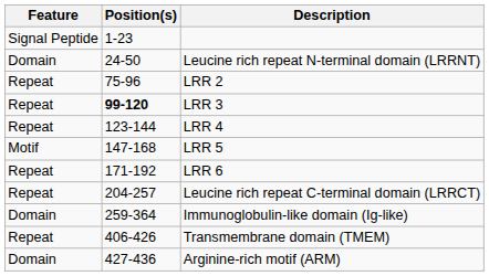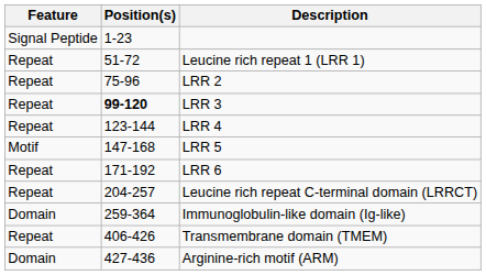- row: Domain | 24-50 | Leucine rich repeat N-terminal domain (LRRNT)
+ row: Repeat | 51-72 | Leucine rich repeat 1 (LRR 1)
